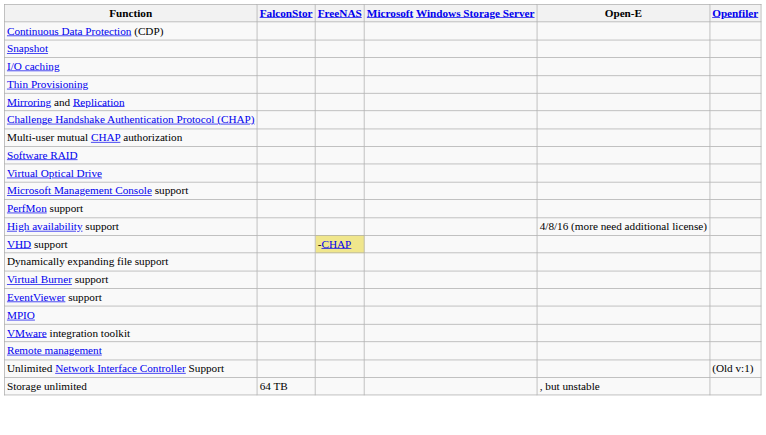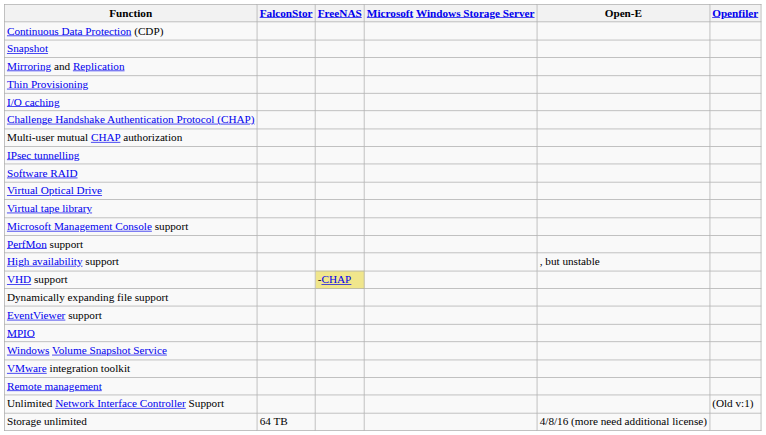rows swapped: Mirroring and Replication <-> I/O caching
+ row: IPsec tunnelling
+ row: Virtual tape library
High availability support | Open-E: 4/8/16 (more need additional license) -> , but unstable
- row: Virtual Burner support
+ row: Windows Volume Snapshot Service
Storage unlimited | Open-E: , but unstable -> 4/8/16 (more need additional license)
